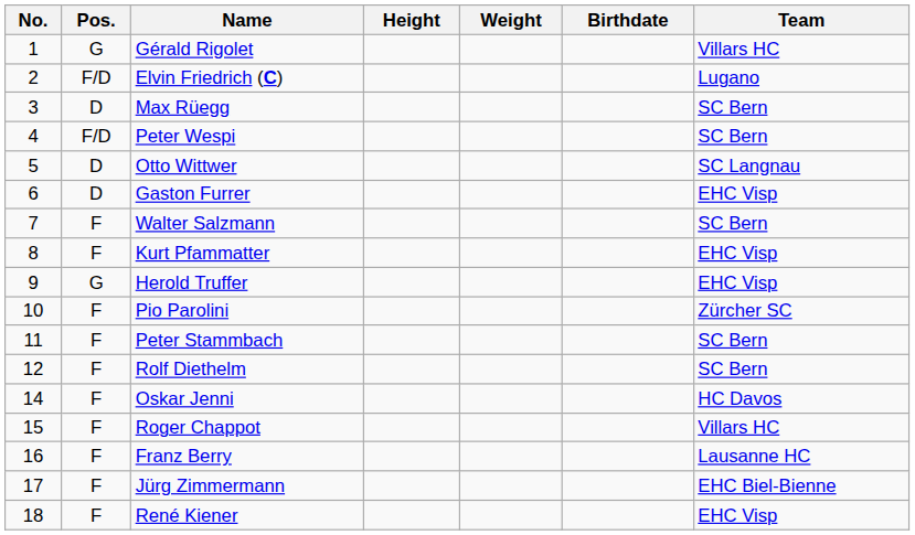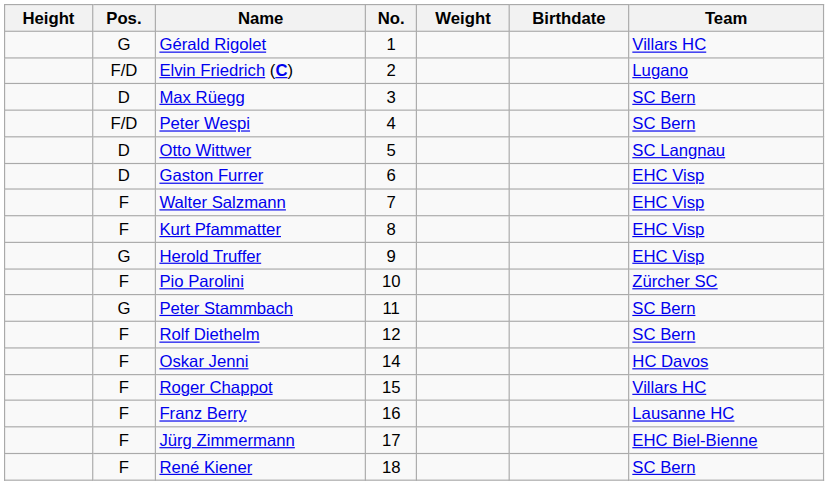columns swapped: No. <-> Height
Walter Salzmann | Team: SC Bern -> EHC Visp
Peter Stammbach | Pos.: F -> G
René Kiener | Team: EHC Visp -> SC Bern
